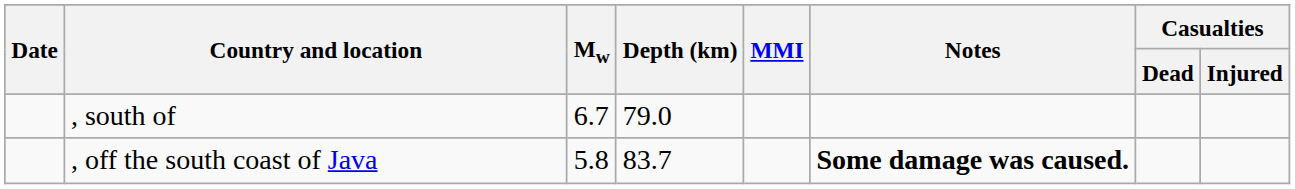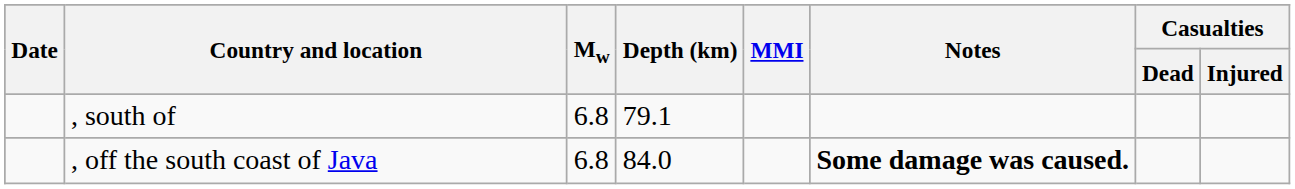, south of | Mw: 6.7 -> 6.8
, south of | Depth (km): 79.0 -> 79.1
, off the south coast of Java | Mw: 5.8 -> 6.8
, off the south coast of Java | Depth (km): 83.7 -> 84.0
